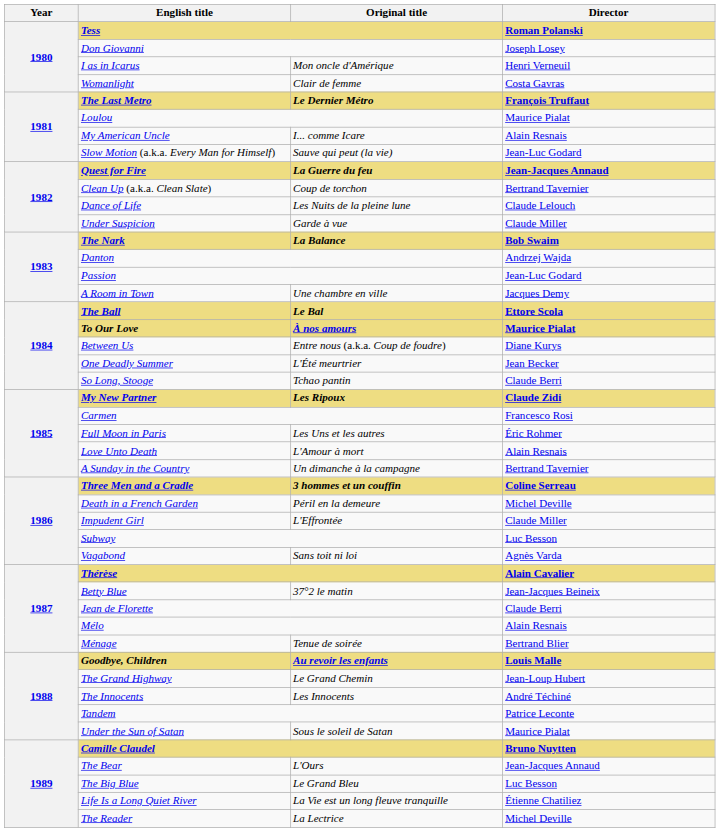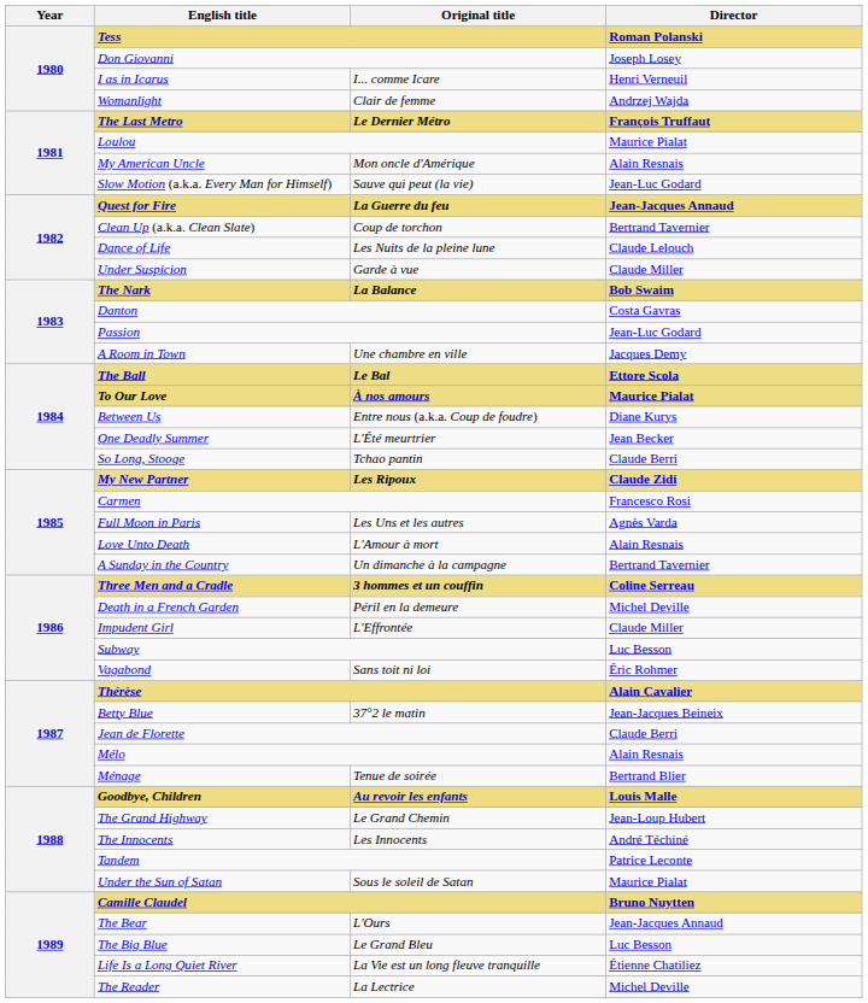I as in Icarus | Original title: Mon oncle d'Amérique -> I... comme Icare
Womanlight | Director: Costa Gavras -> Andrzej Wajda
My American Uncle | Original title: I... comme Icare -> Mon oncle d'Amérique
Danton | Director: Andrzej Wajda -> Costa Gavras
Full Moon in Paris | Director: Éric Rohmer -> Agnès Varda
Vagabond | Director: Agnès Varda -> Éric Rohmer
